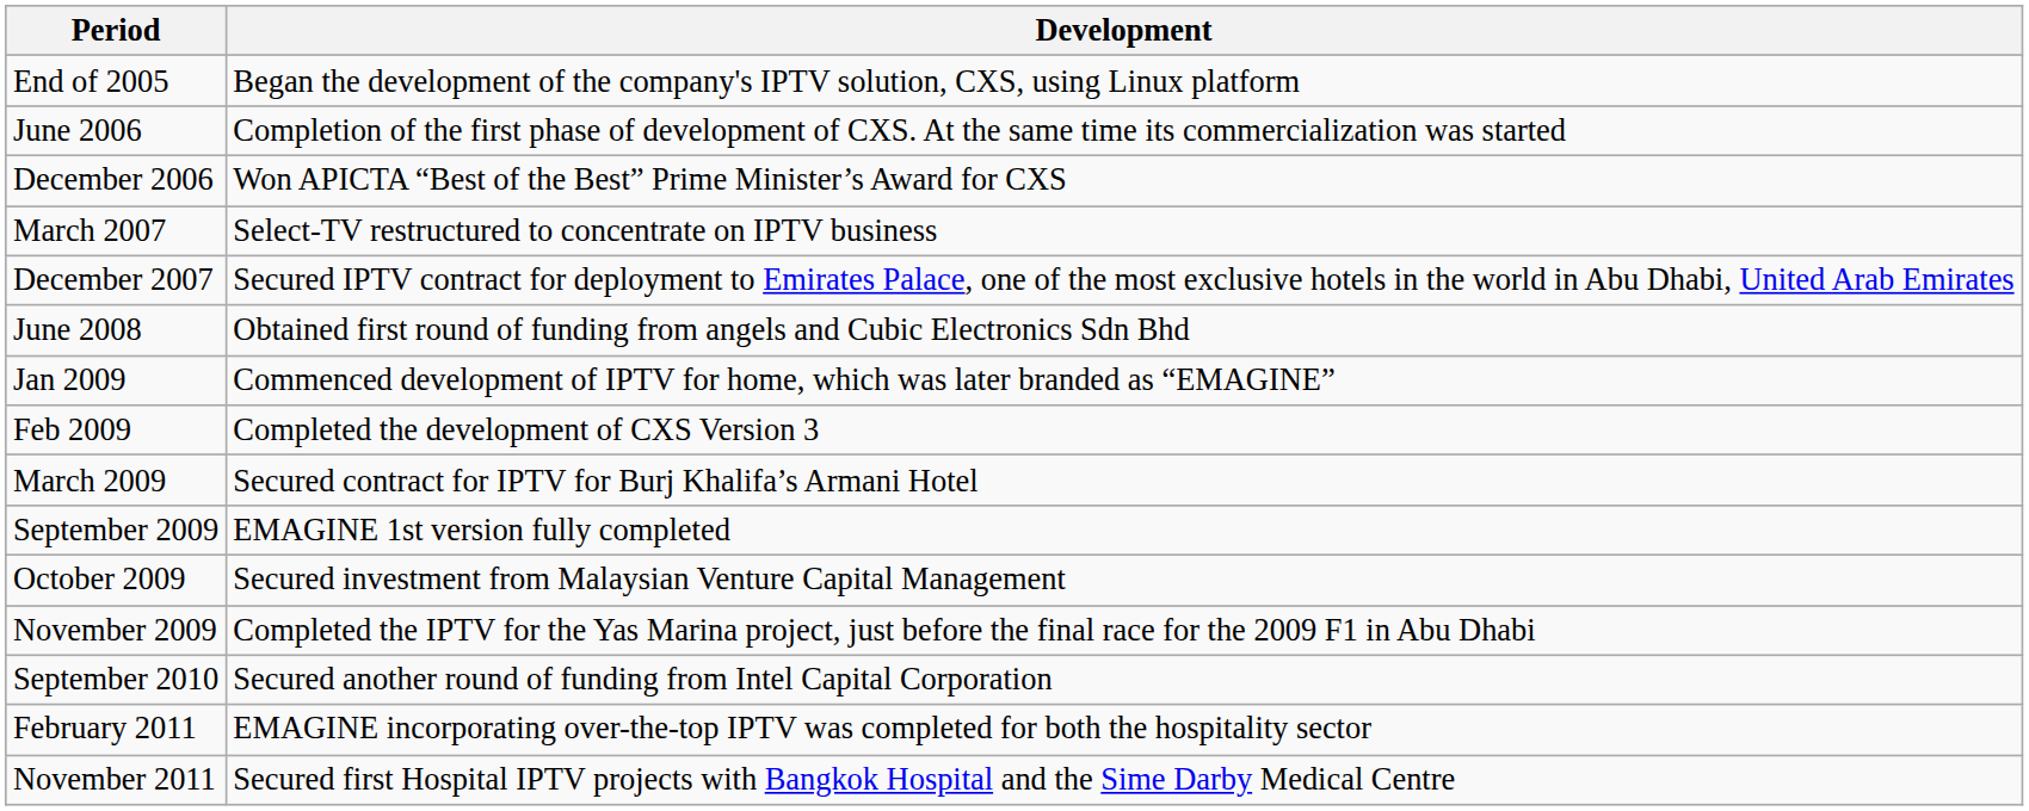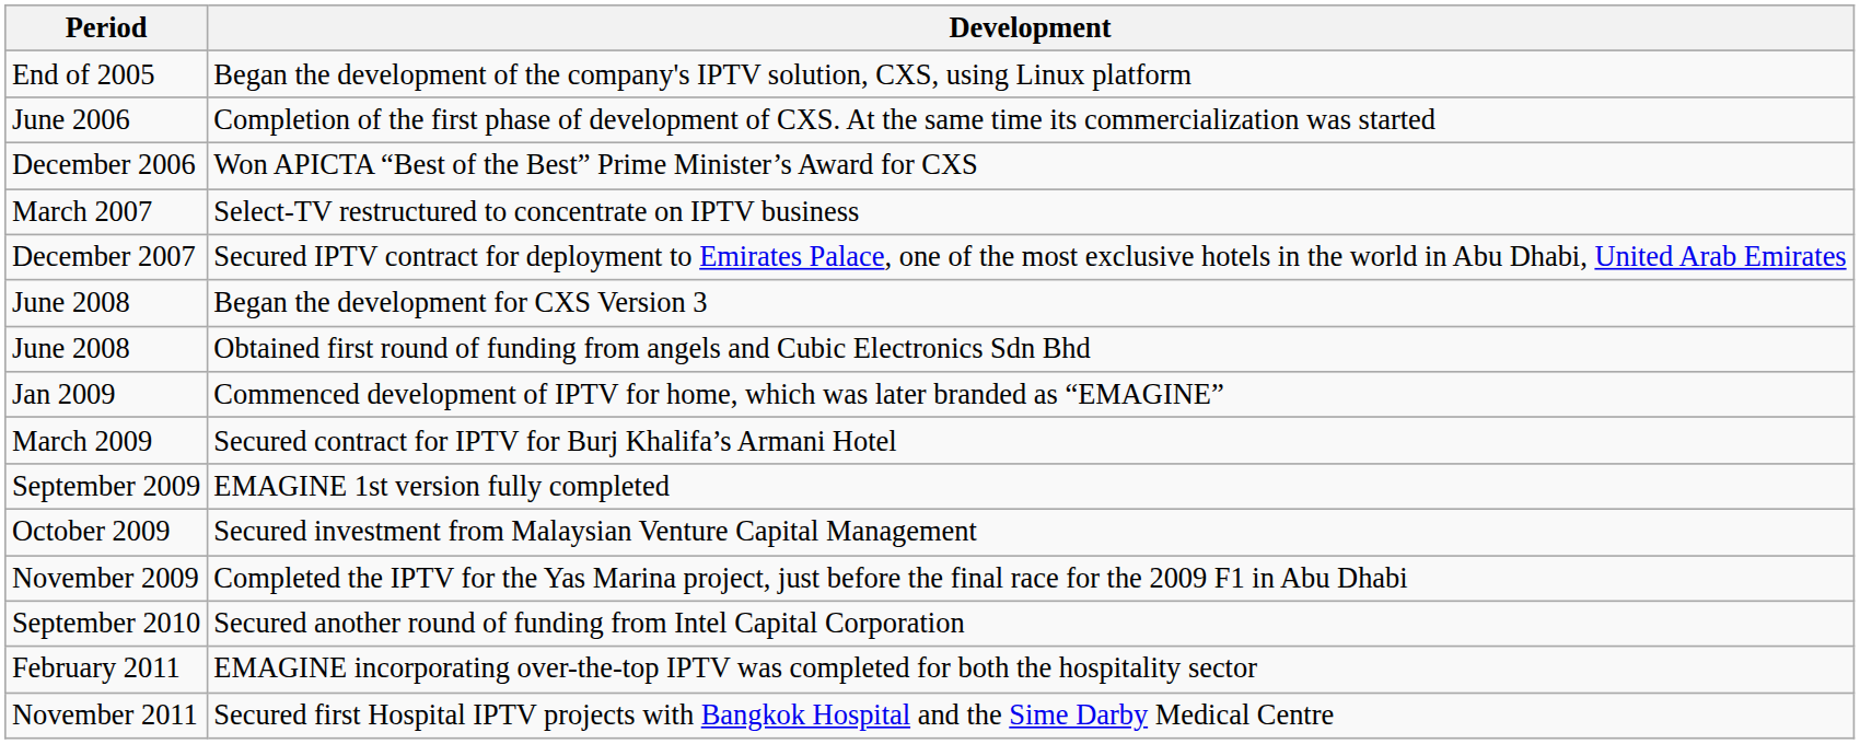+ row: June 2008 | Began the development for CXS Version 3
- row: Feb 2009 | Completed the development of CXS Version 3
